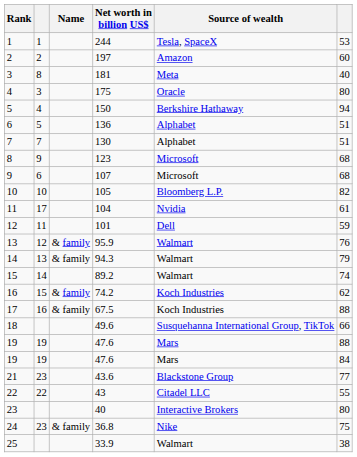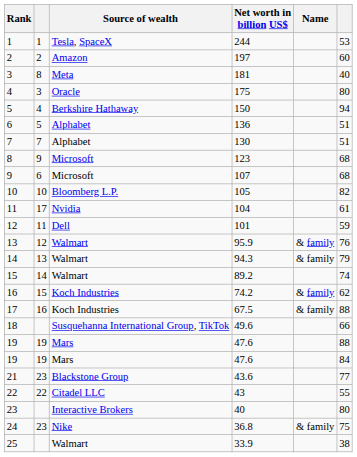columns swapped: Name <-> Source of wealth
